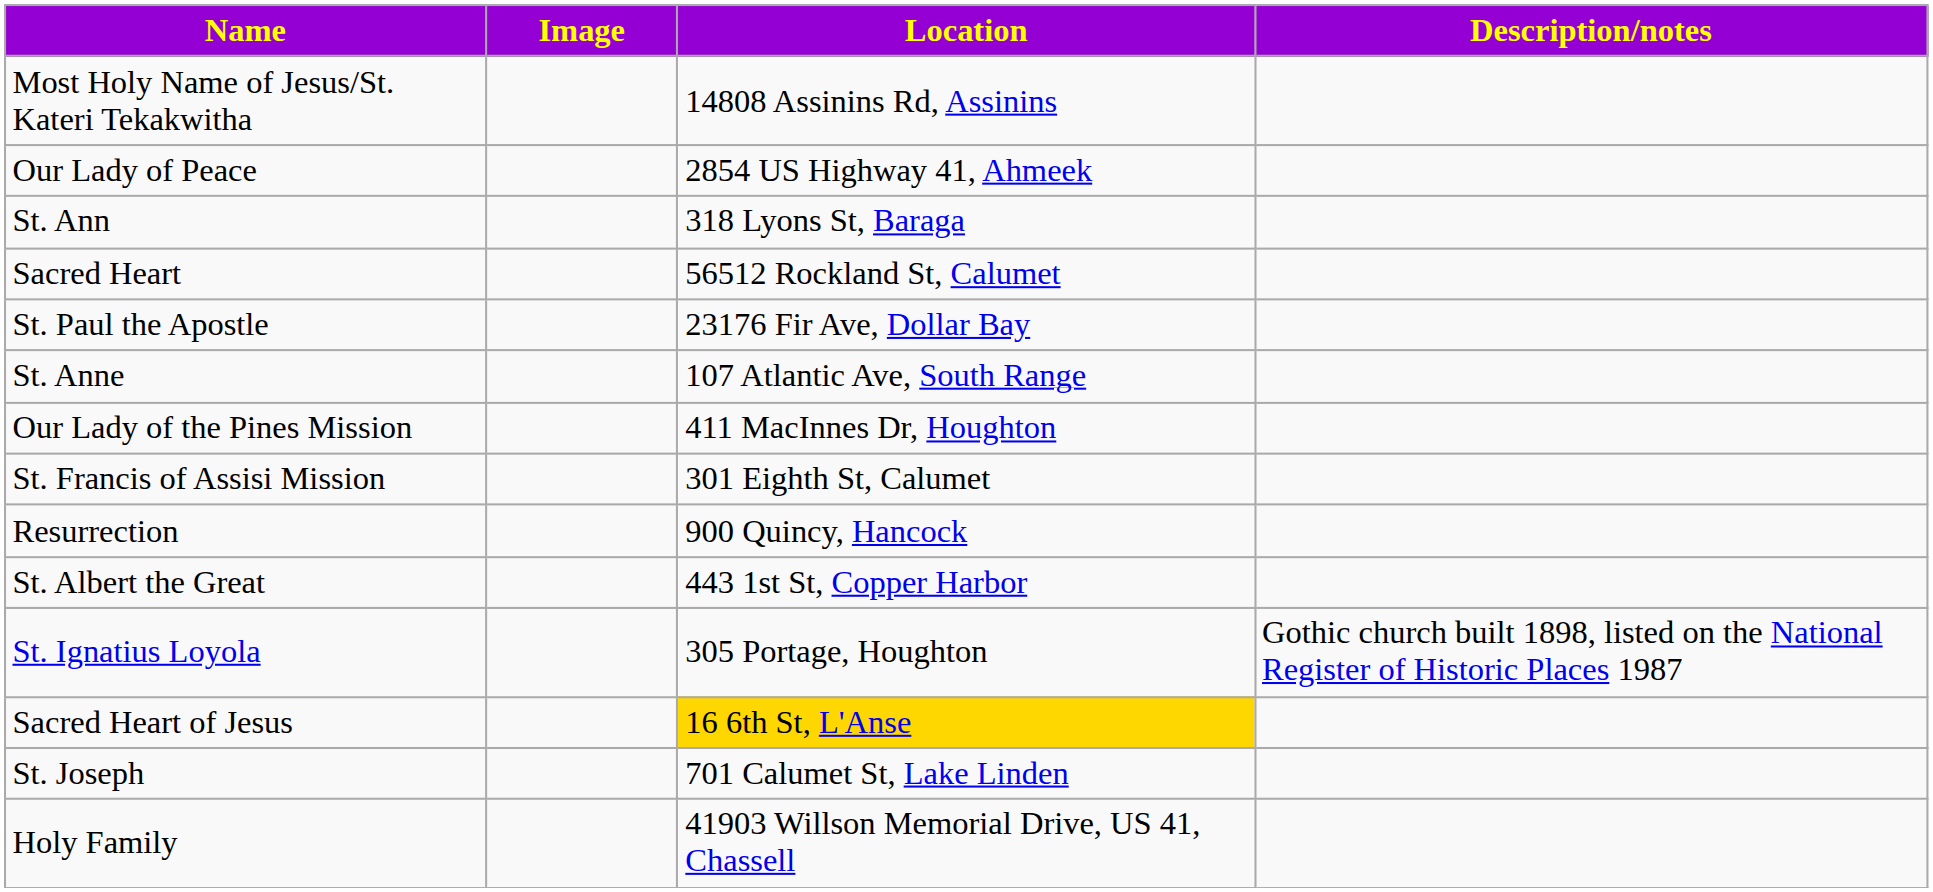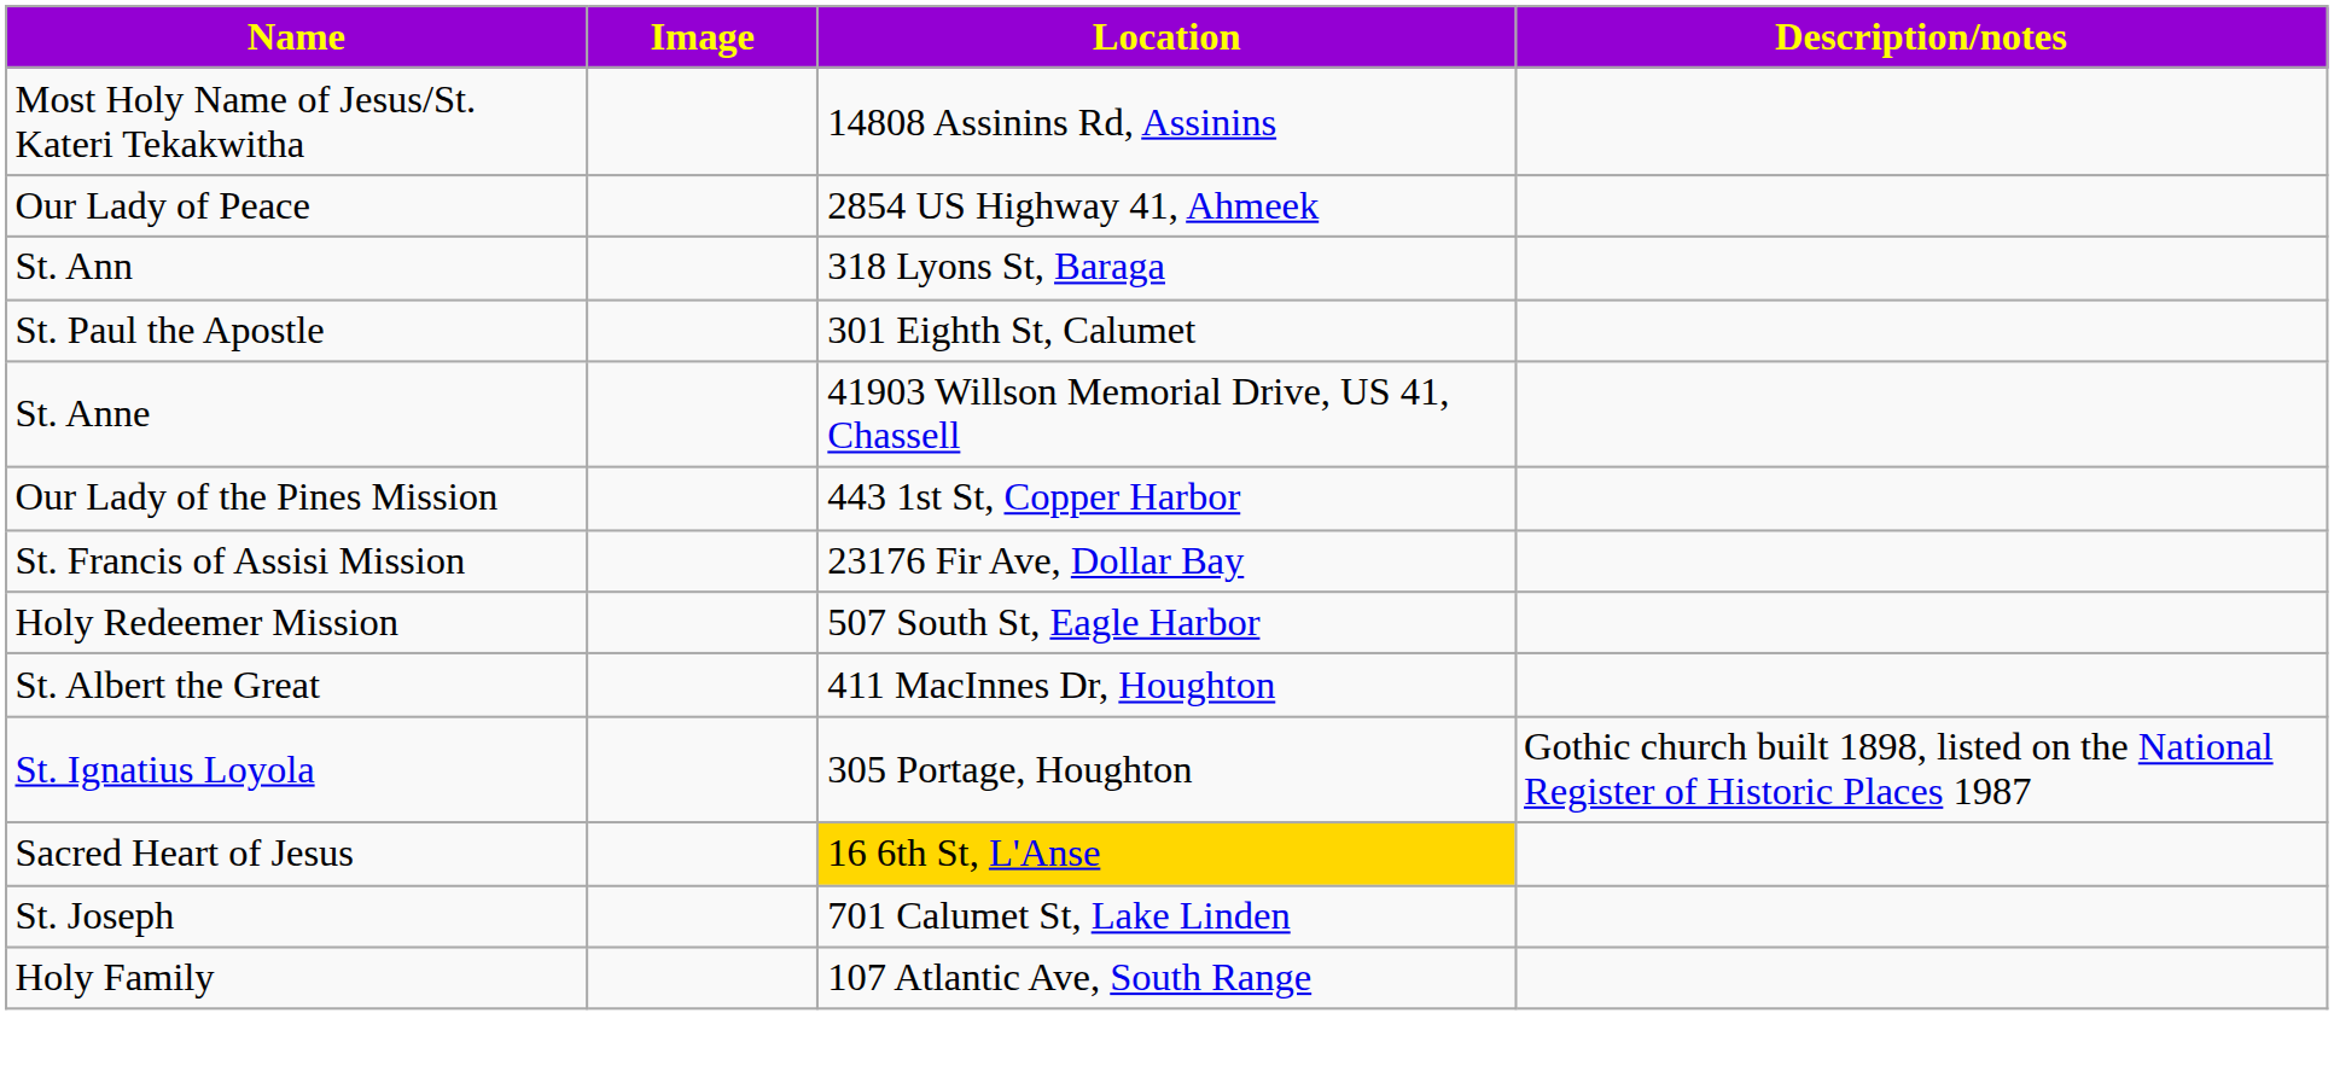- row: Sacred Heart | 56512 Rockland St, Calumet
St. Paul the Apostle | Location: 23176 Fir Ave, Dollar Bay -> 301 Eighth St, Calumet
St. Anne | Location: 107 Atlantic Ave, South Range -> 41903 Willson Memorial Drive, US 41, Chassell
Our Lady of the Pines Mission | Location: 411 MacInnes Dr, Houghton -> 443 1st St, Copper Harbor
St. Francis of Assisi Mission | Location: 301 Eighth St, Calumet -> 23176 Fir Ave, Dollar Bay
+ row: Holy Redeemer Mission | 507 South St, Eagle Harbor
- row: Resurrection | 900 Quincy, Hancock
St. Albert the Great | Location: 443 1st St, Copper Harbor -> 411 MacInnes Dr, Houghton
Holy Family | Location: 41903 Willson Memorial Drive, US 41, Chassell -> 107 Atlantic Ave, South Range
